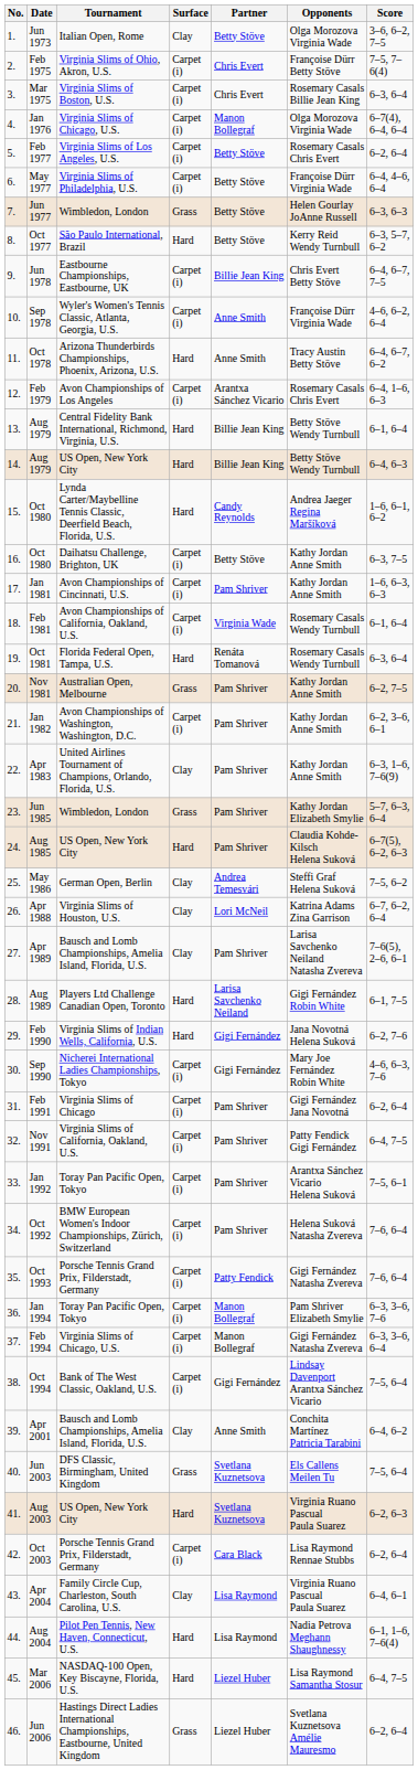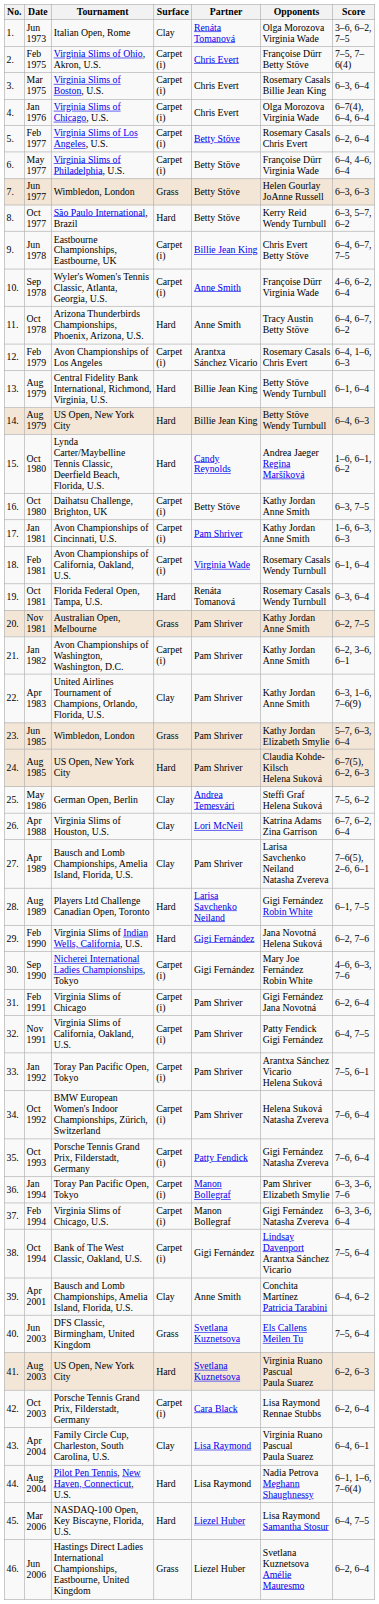Jun 1973 | Partner: Betty Stöve -> Renáta Tomanová
Jan 1976 | Partner: Manon Bollegraf -> Chris Evert
